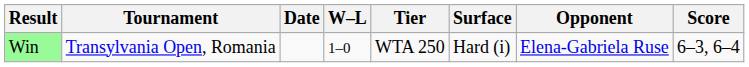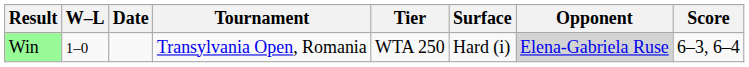columns swapped: W–L <-> Tournament
Win | Opponent: no background -> lightgrey background
